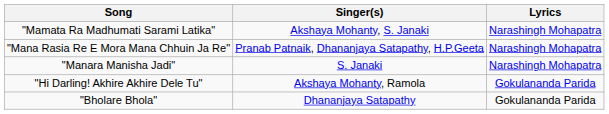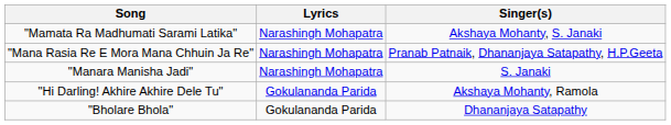columns swapped: Lyrics <-> Singer(s)
